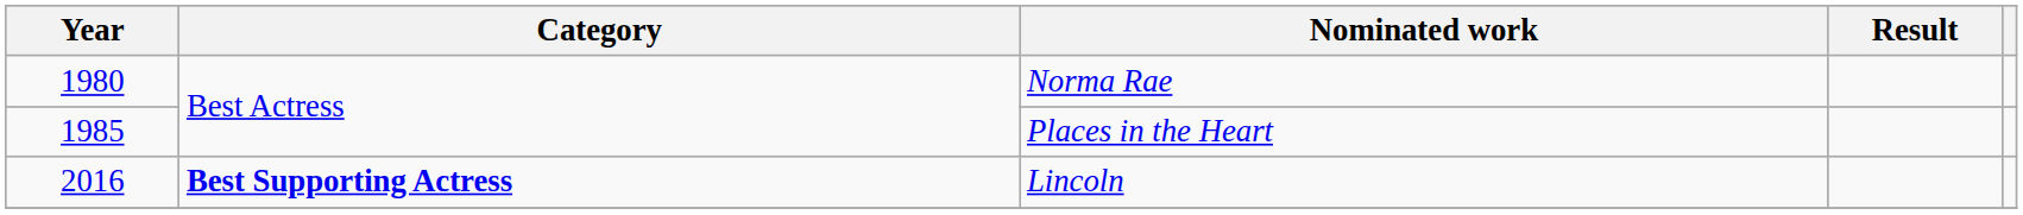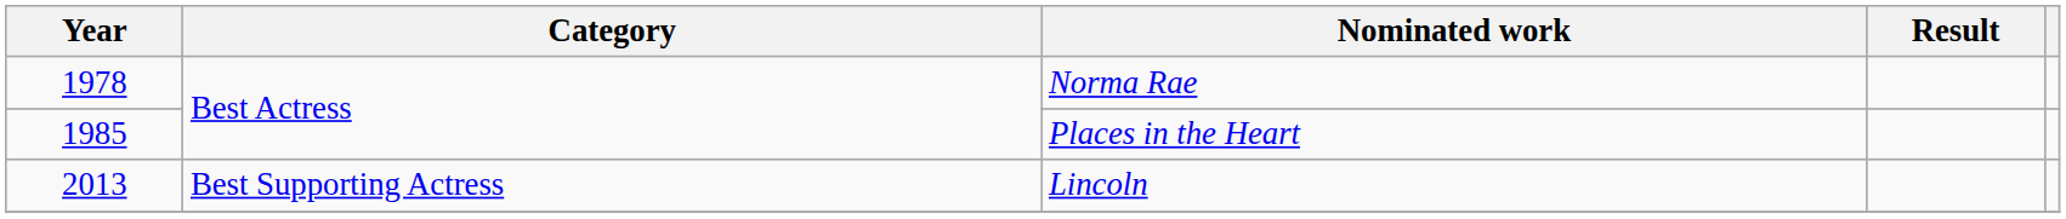Norma Rae | Year: 1980 -> 1978
Lincoln | Year: 2016 -> 2013
Lincoln | Category: bold -> normal
